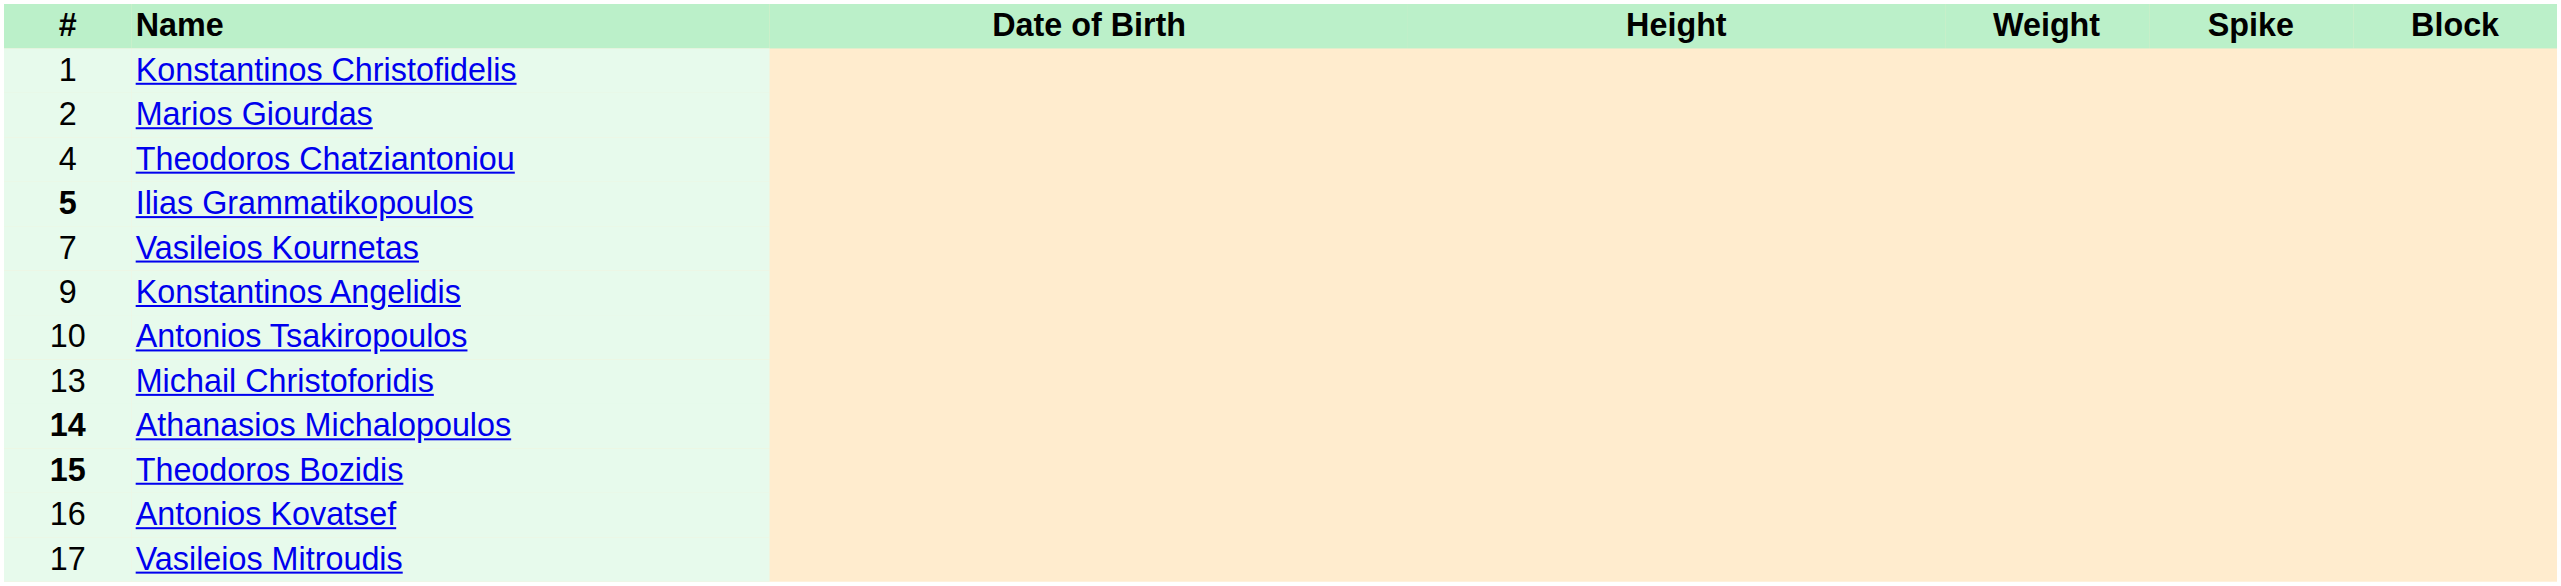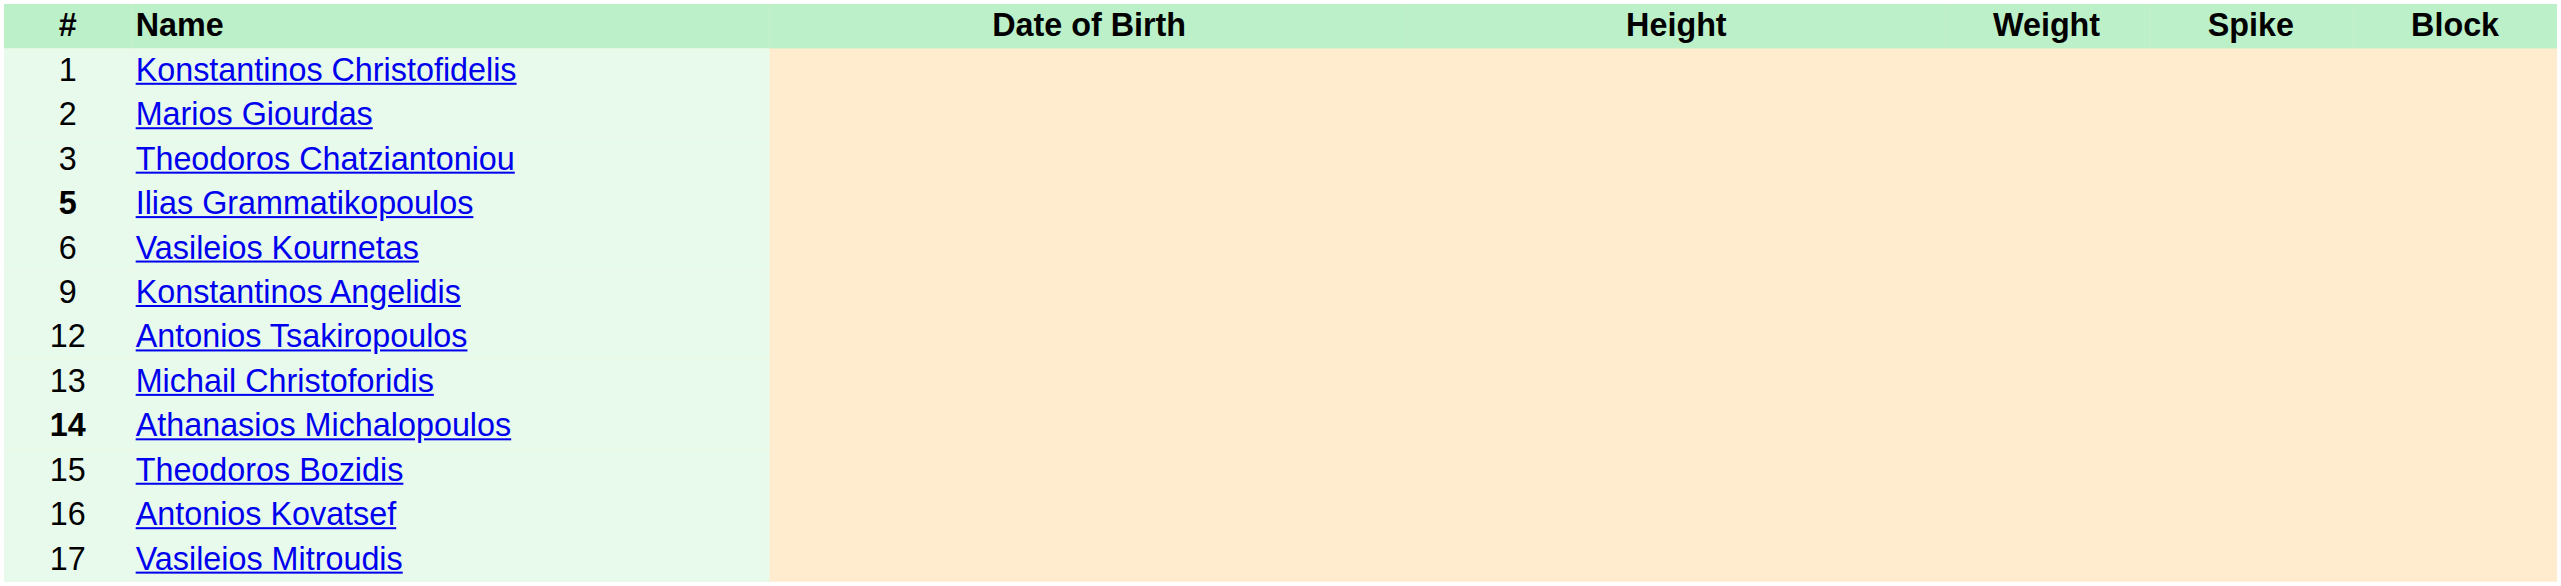Theodoros Chatziantoniou | #: 4 -> 3
Vasileios Kournetas | #: 7 -> 6
Antonios Tsakiropoulos | #: 10 -> 12
Theodoros Bozidis | #: bold -> normal
